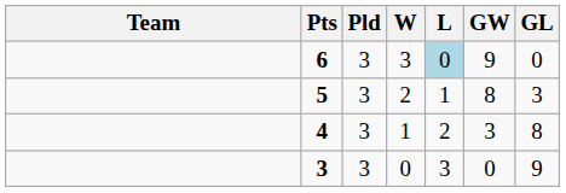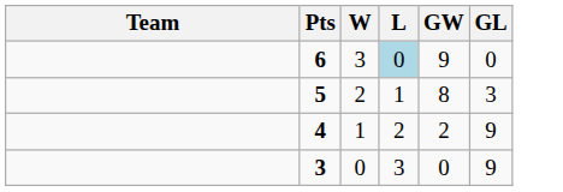- column: Pld | 3 | 3 | 3 | 3
4 | GW: 3 -> 2
4 | GL: 8 -> 9
